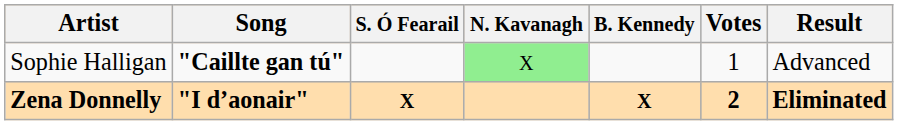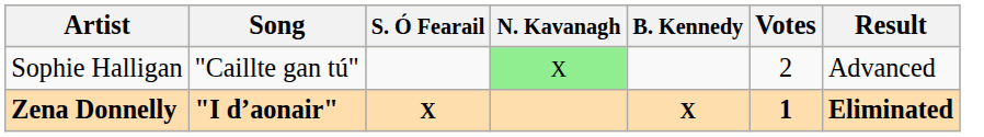Sophie Halligan | Song: bold -> normal
Sophie Halligan | Votes: 1 -> 2
Zena Donnelly | Votes: 2 -> 1
